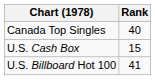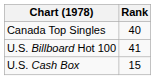rows swapped: U.S. Billboard Hot 100 <-> U.S. Cash Box
